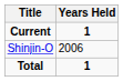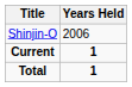rows swapped: Current <-> Shinjin-O
